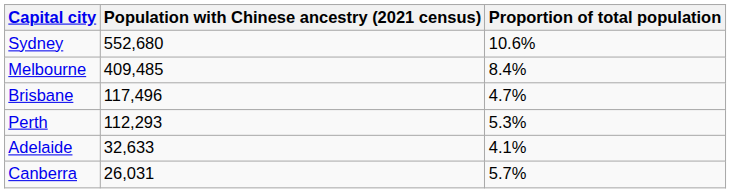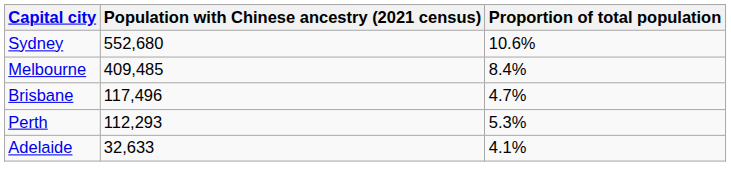- row: Canberra | 26,031 | 5.7%
